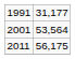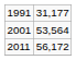2011 | column 2: 56,175 -> 56,172
